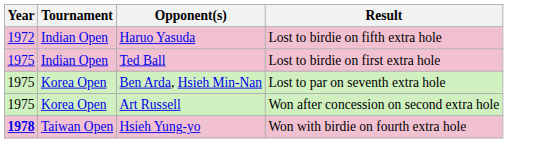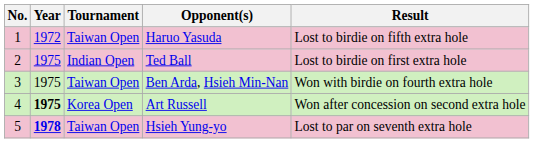+ column: No. | 1 | 2 | 3 | 4 | 5
Haruo Yasuda | Tournament: Indian Open -> Taiwan Open
Ben Arda, Hsieh Min-Nan | Tournament: Korea Open -> Taiwan Open
Ben Arda, Hsieh Min-Nan | Result: Lost to par on seventh extra hole -> Won with birdie on fourth extra hole
Art Russell | Year: normal -> bold
Hsieh Yung-yo | Result: Won with birdie on fourth extra hole -> Lost to par on seventh extra hole
